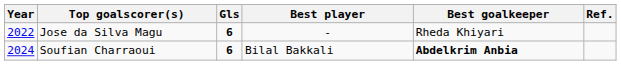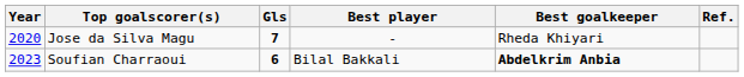Jose da Silva Magu | Year: 2022 -> 2020
Jose da Silva Magu | Gls: 6 -> 7
Soufian Charraoui | Year: 2024 -> 2023
